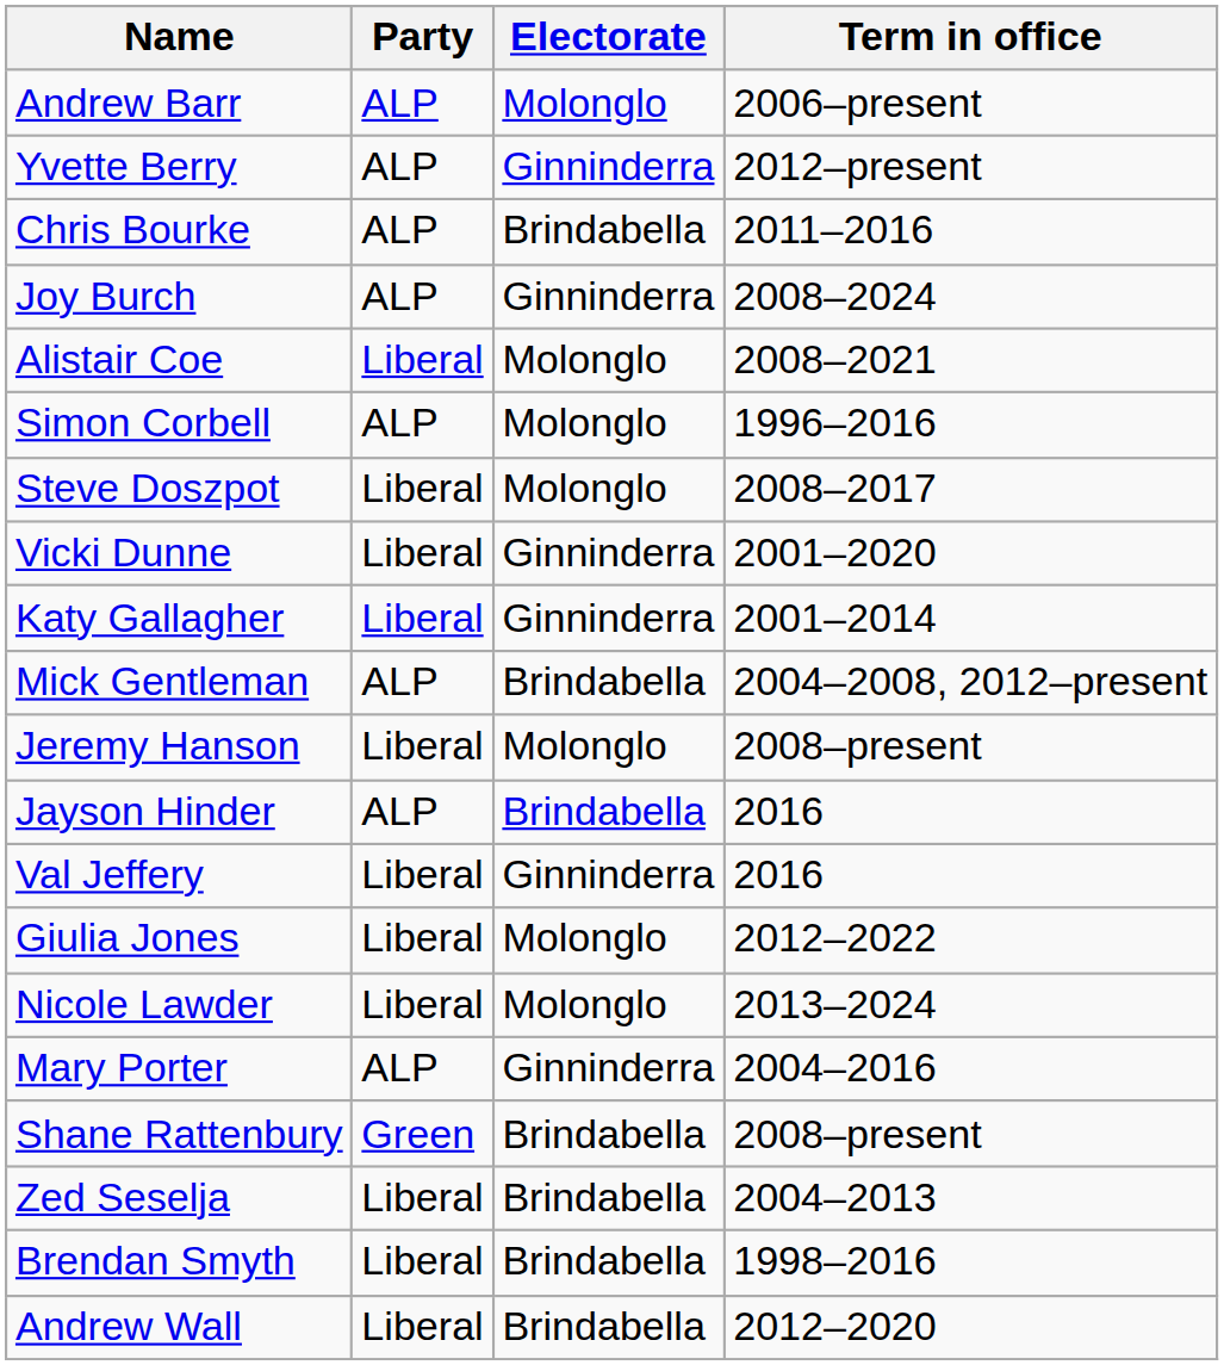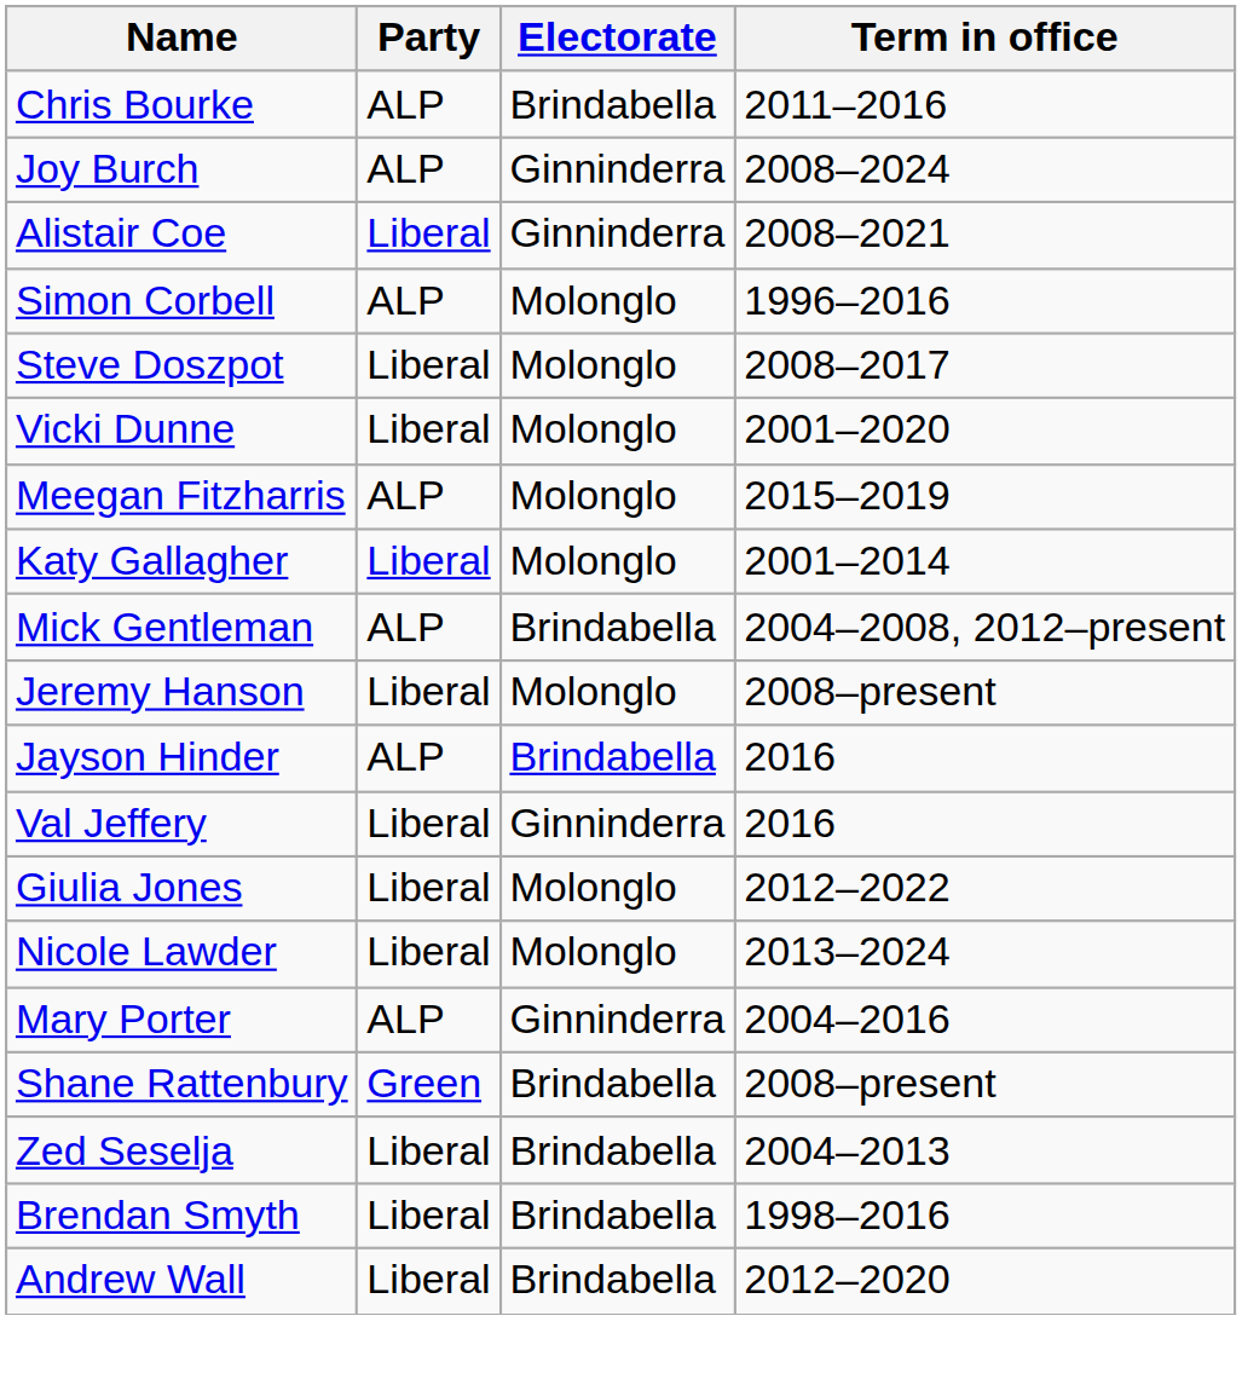- row: Andrew Barr | ALP | Molonglo | 2006–present
- row: Yvette Berry | ALP | Ginninderra | 2012–present
Alistair Coe | Electorate: Molonglo -> Ginninderra
Vicki Dunne | Electorate: Ginninderra -> Molonglo
+ row: Meegan Fitzharris | ALP | Molonglo | 2015–2019
Katy Gallagher | Electorate: Ginninderra -> Molonglo
